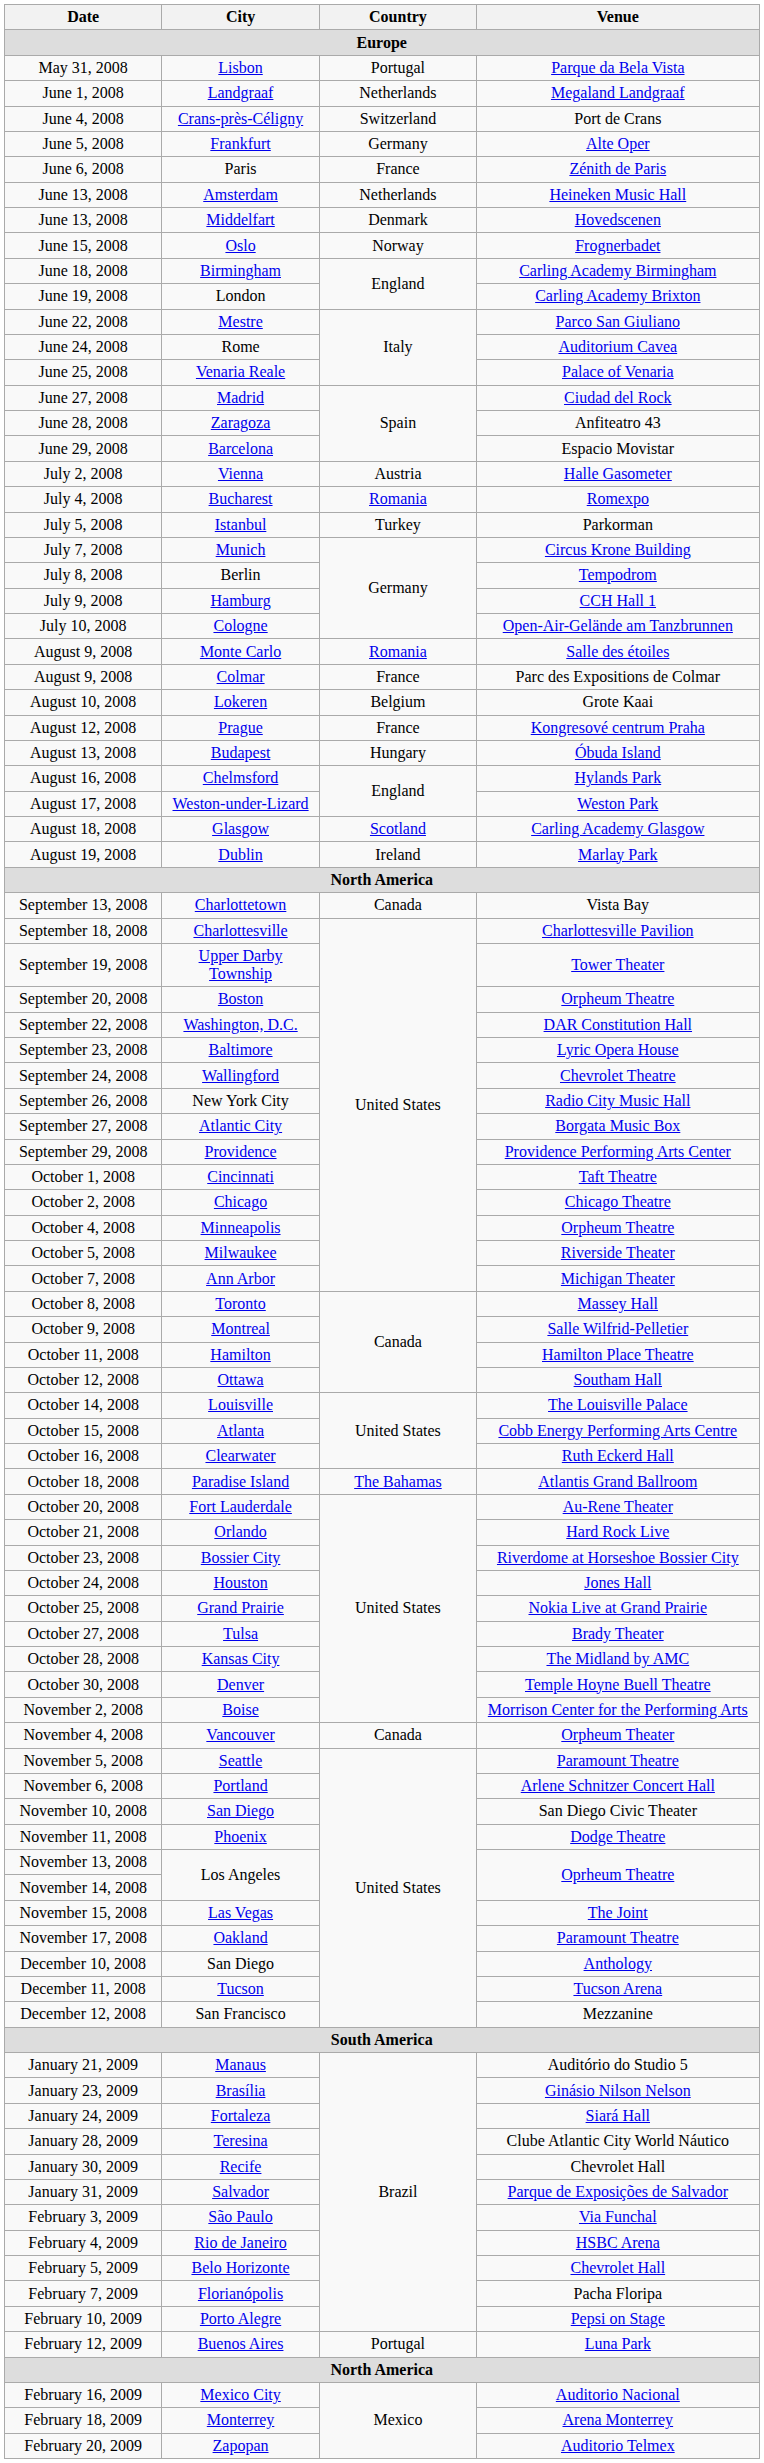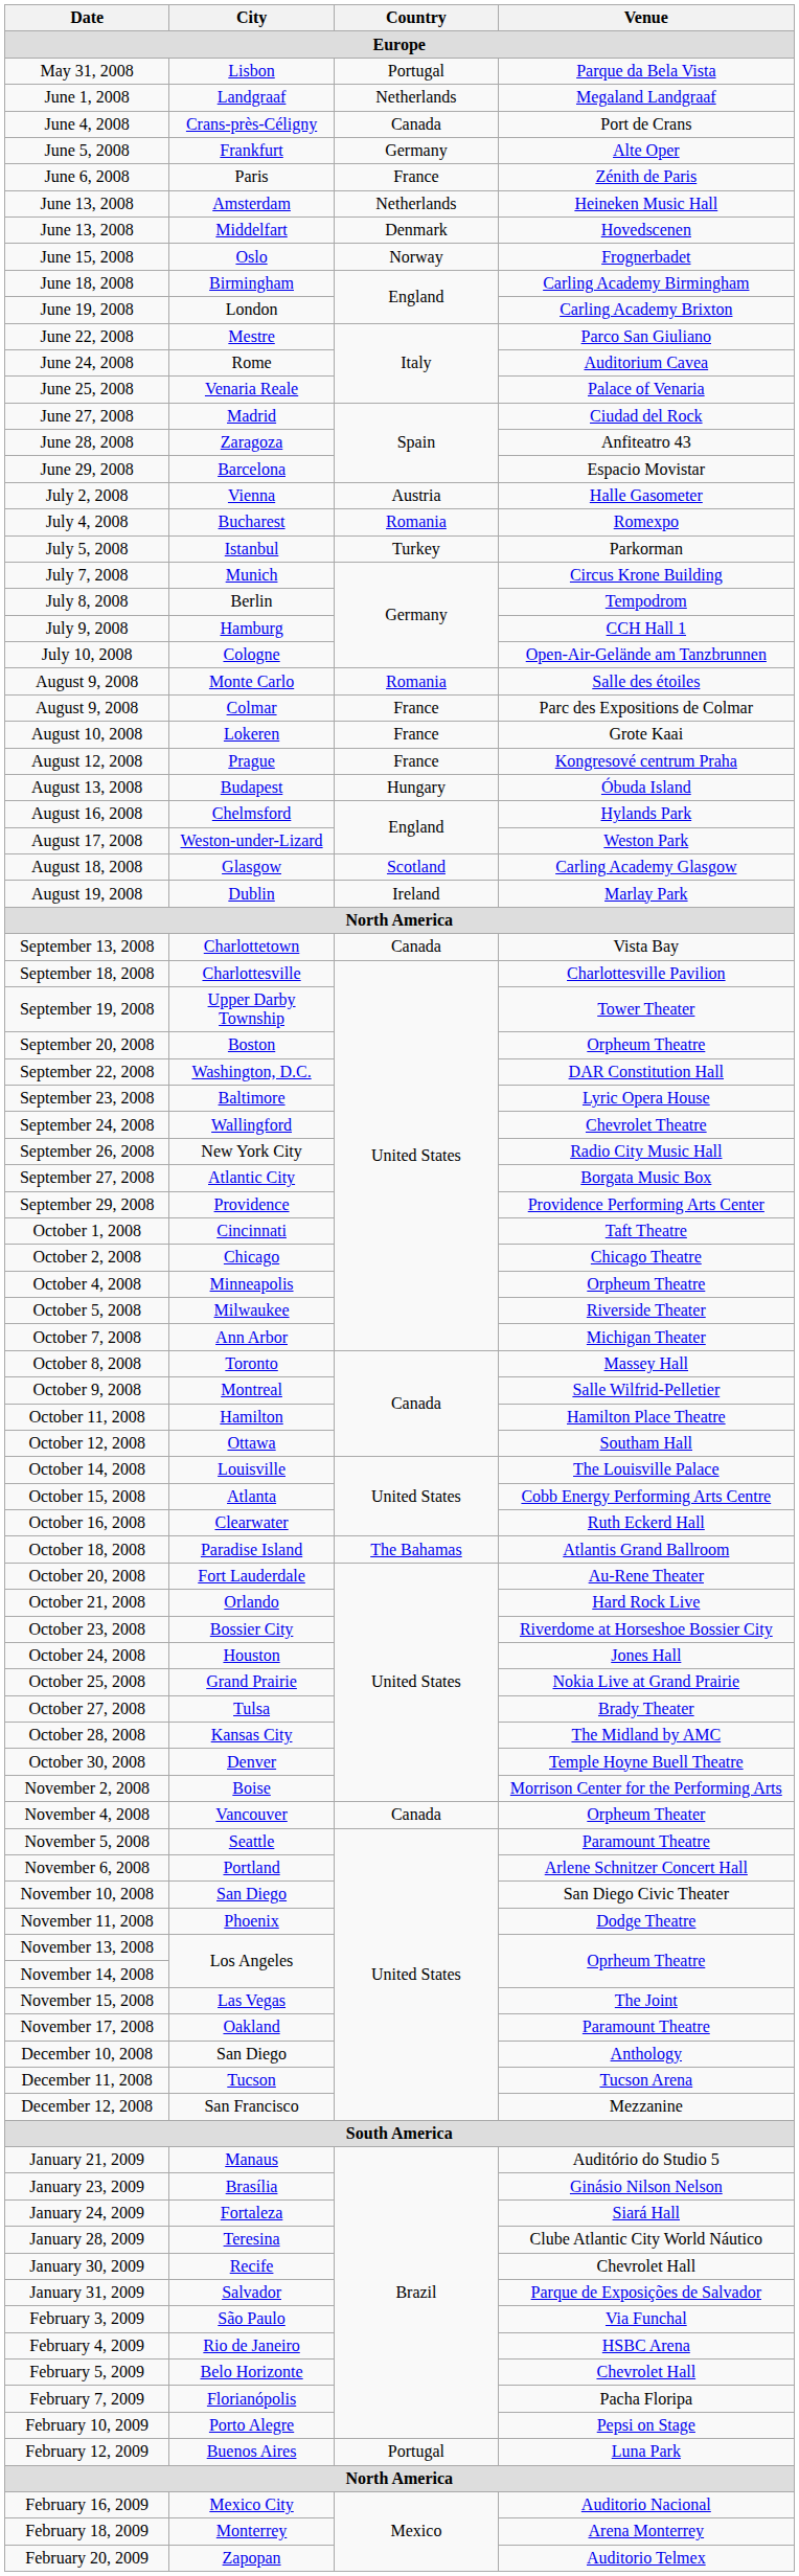June 4, 2008 | Country: Switzerland -> Canada
August 10, 2008 | Country: Belgium -> France
